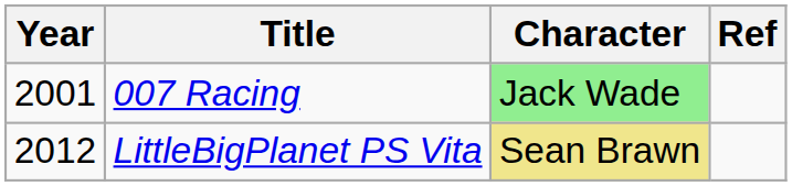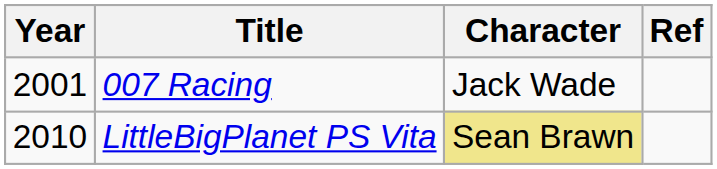007 Racing | Character: lightgreen background -> no background
LittleBigPlanet PS Vita | Year: 2012 -> 2010
